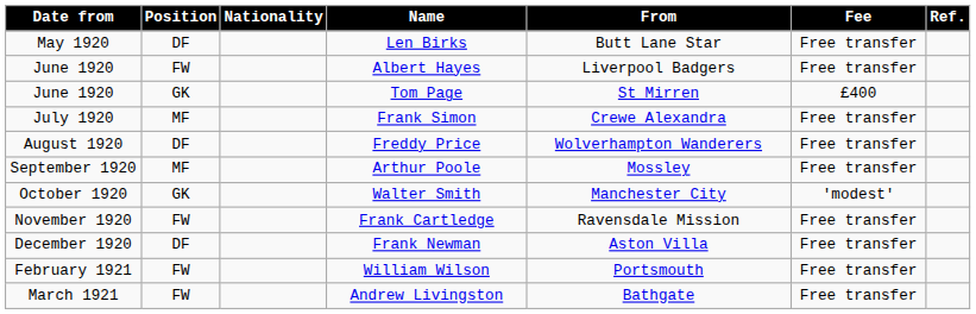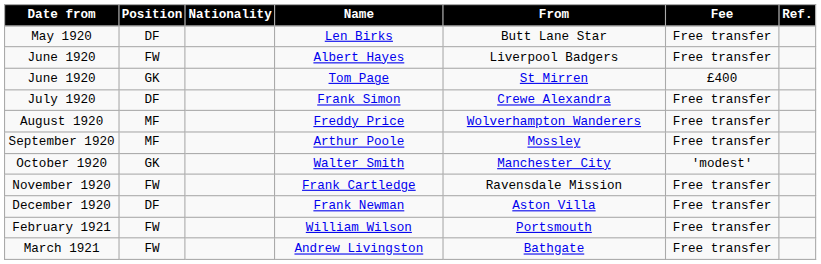Frank Simon | Position: MF -> DF
Freddy Price | Position: DF -> MF
